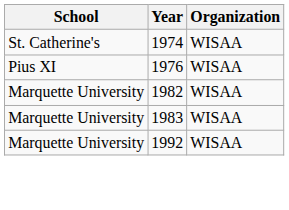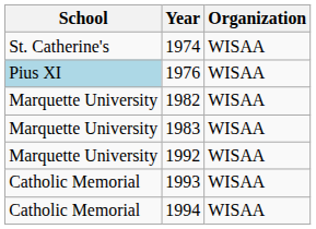1976 | School: no background -> lightblue background
+ row: Catholic Memorial | 1993 | WISAA
+ row: Catholic Memorial | 1994 | WISAA
